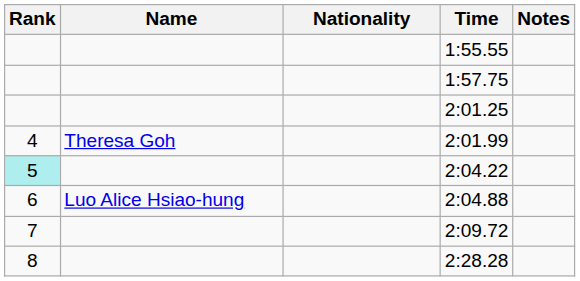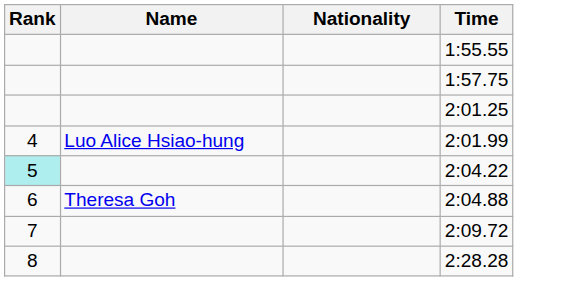- column: Notes
2:01.99 | Name: Theresa Goh -> Luo Alice Hsiao-hung
2:04.88 | Name: Luo Alice Hsiao-hung -> Theresa Goh
